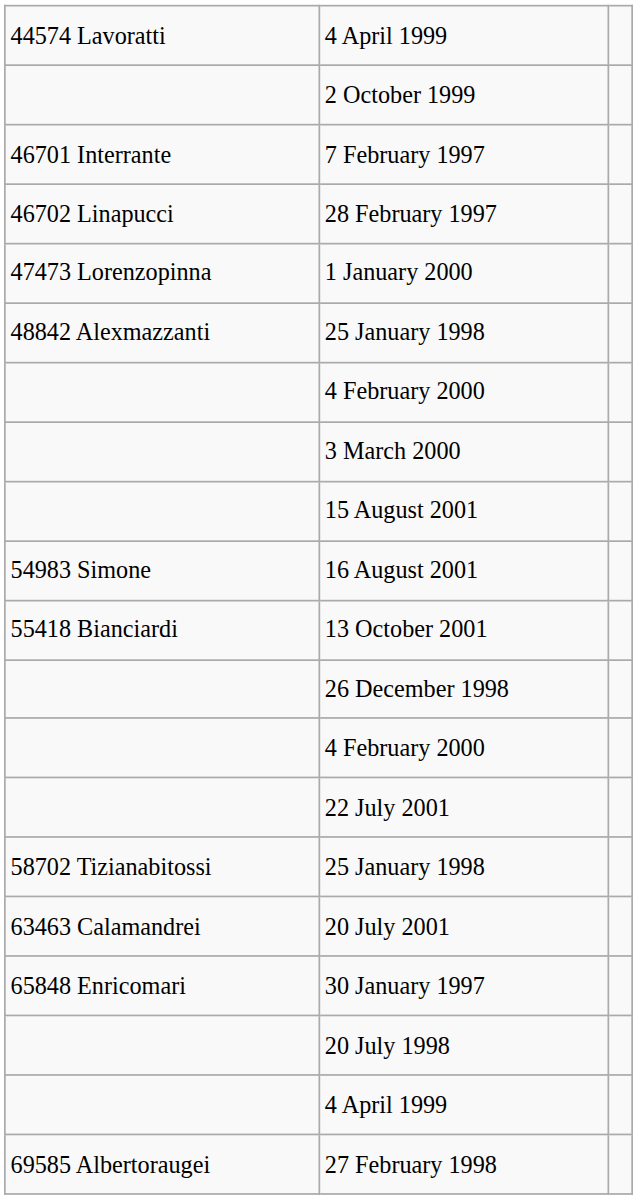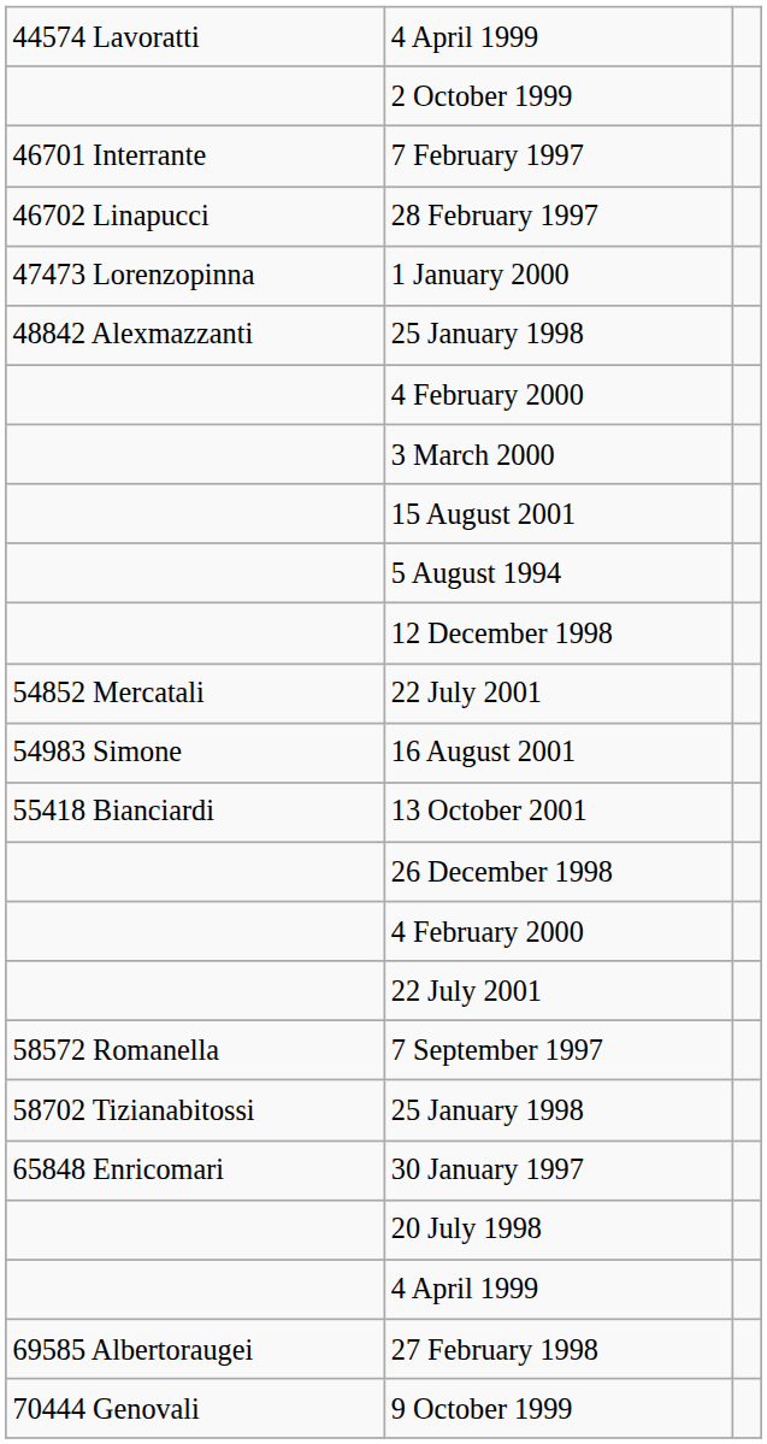+ row: 5 August 1994
+ row: 12 December 1998
+ row: 54852 Mercatali | 22 July 2001
+ row: 58572 Romanella | 7 September 1997
- row: 63463 Calamandrei | 20 July 2001
+ row: 70444 Genovali | 9 October 1999
